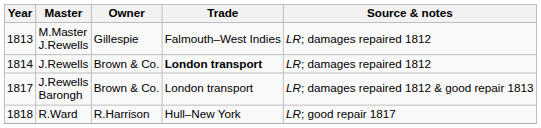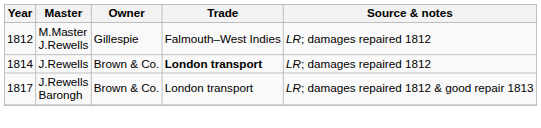M.Master J.Rewells | Year: 1813 -> 1812
- row: 1818 | R.Ward | R.Harrison | Hull–New York | LR; good repair 1817
